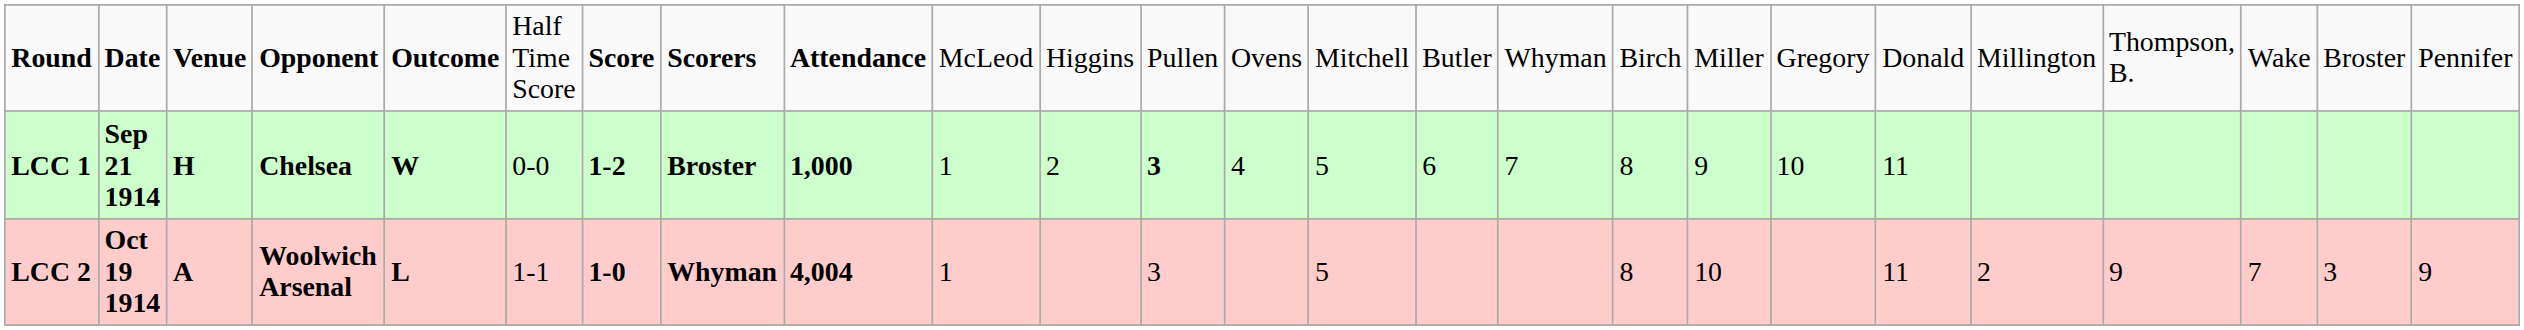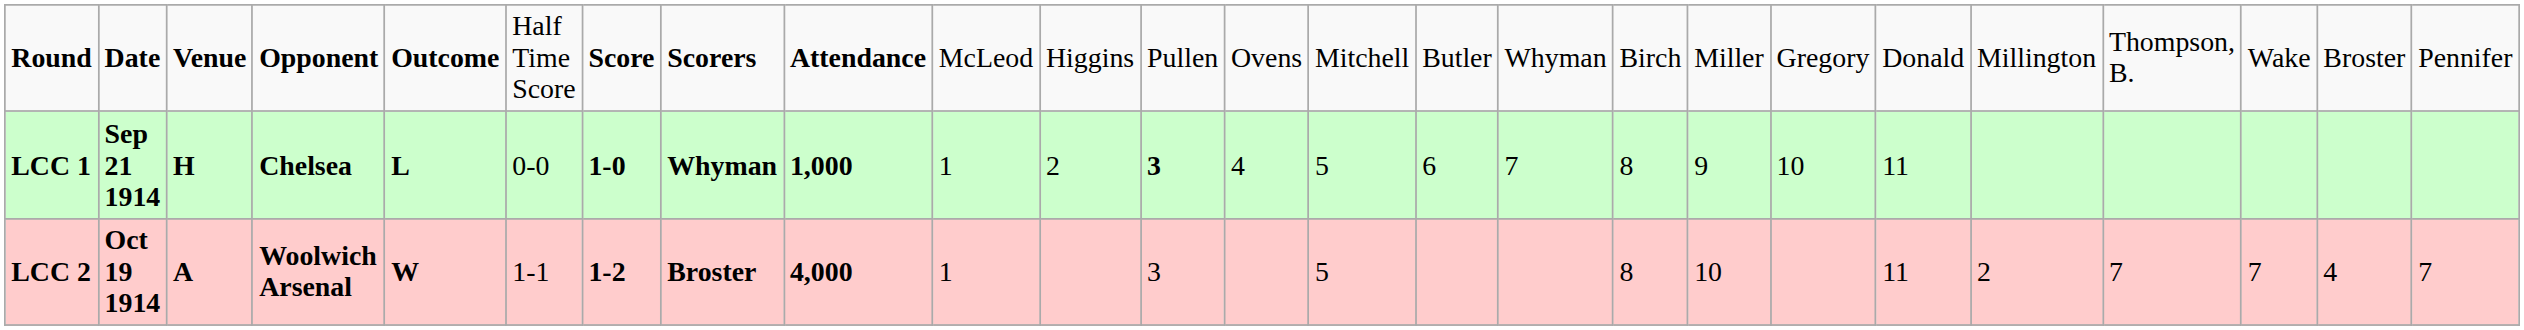LCC 1 | column 5: W -> L
LCC 1 | column 7: 1-2 -> 1-0
LCC 1 | column 8: Broster -> Whyman
LCC 2 | column 5: L -> W
LCC 2 | column 7: 1-0 -> 1-2
LCC 2 | column 8: Whyman -> Broster
LCC 2 | column 9: 4,004 -> 4,000
LCC 2 | column 22: 9 -> 7
LCC 2 | column 24: 3 -> 4
LCC 2 | column 25: 9 -> 7
